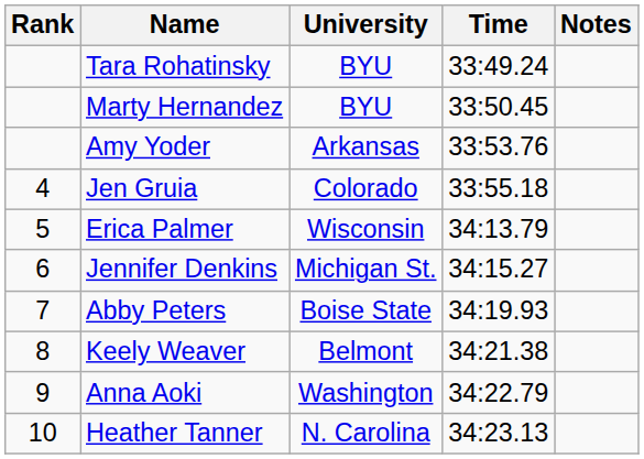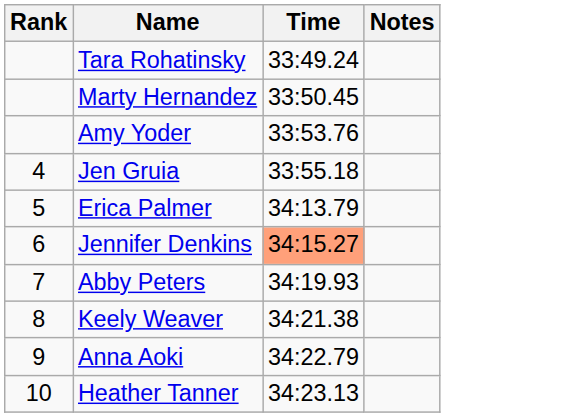- column: University | BYU | BYU | Arkansas | Colorado | Wisconsin | Michigan St. | Boise State | Belmont | Washington | N. Carolina
Jennifer Denkins | Time: no background -> lightsalmon background
